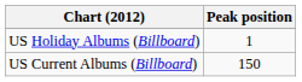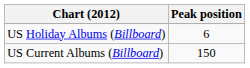US Holiday Albums (Billboard) | Peak position: 1 -> 6
